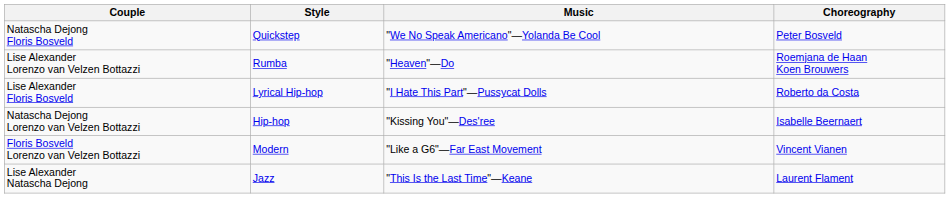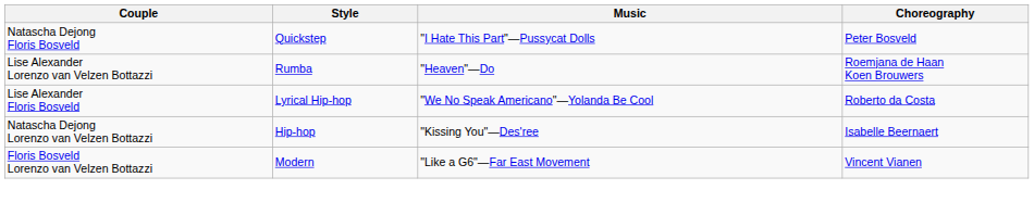Natascha Dejong Floris Bosveld | Music: "We No Speak Americano"—Yolanda Be Cool -> "I Hate This Part"—Pussycat Dolls
Lise Alexander Floris Bosveld | Music: "I Hate This Part"—Pussycat Dolls -> "We No Speak Americano"—Yolanda Be Cool
- row: Lise Alexander Natascha Dejong | Jazz | "This Is the Last Time"—Keane | Laurent Flament
